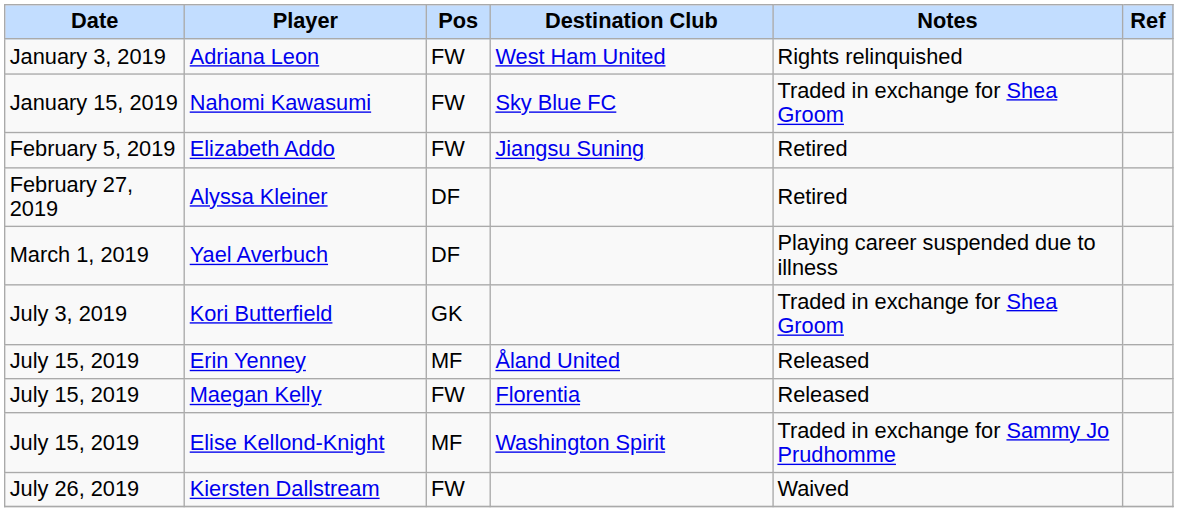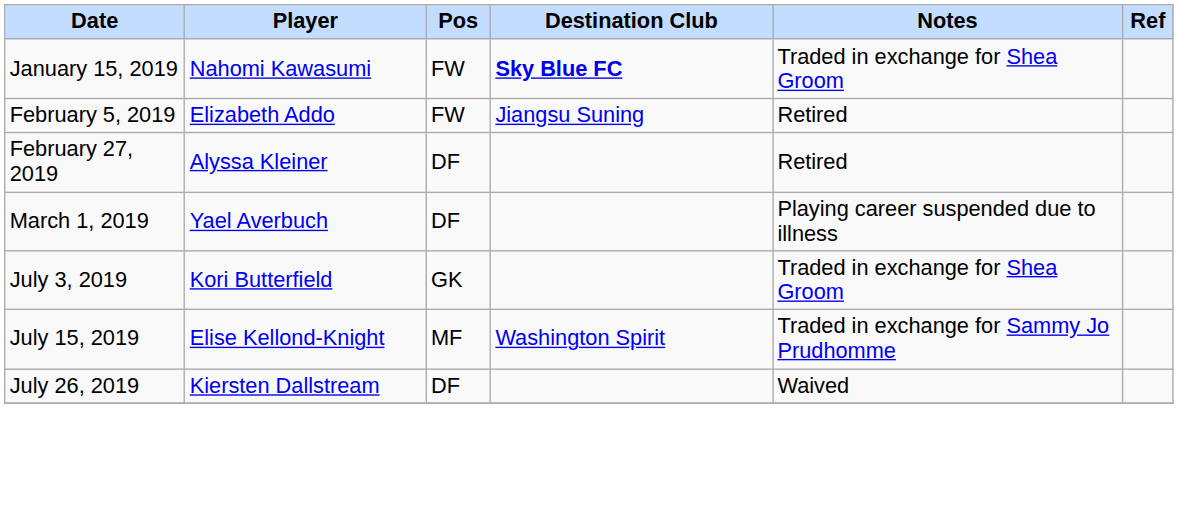- row: January 3, 2019 | Adriana Leon | FW | West Ham United | Rights relinquished
Nahomi Kawasumi | Destination Club: normal -> bold
- row: July 15, 2019 | Erin Yenney | MF | Åland United | Released
- row: July 15, 2019 | Maegan Kelly | FW | Florentia | Released
Kiersten Dallstream | Pos: FW -> DF
